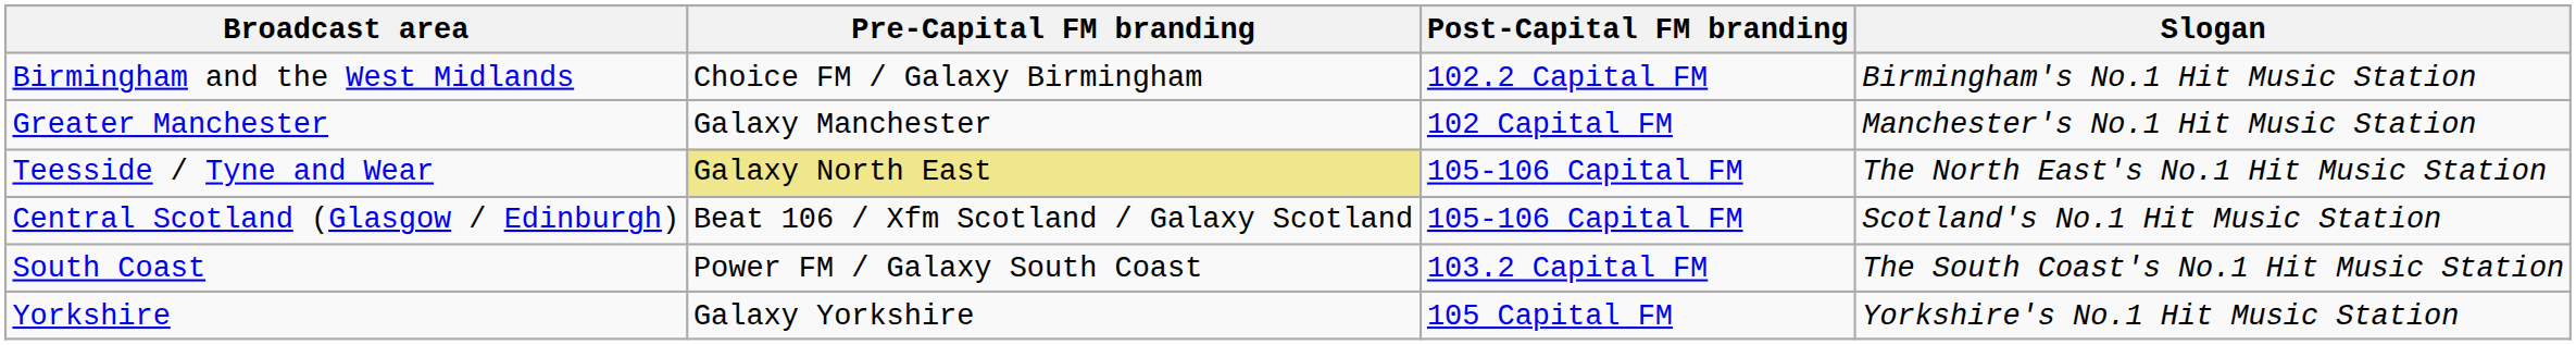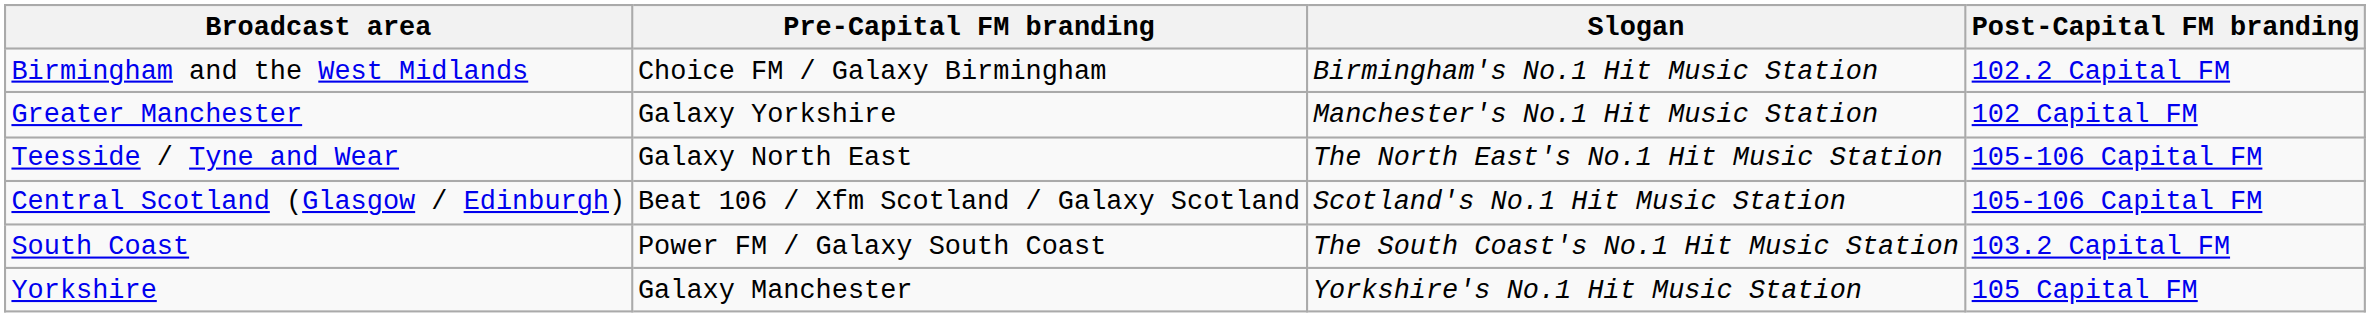columns swapped: Post-Capital FM branding <-> Slogan
Greater Manchester | Pre-Capital FM branding: Galaxy Manchester -> Galaxy Yorkshire
Teesside / Tyne and Wear | Pre-Capital FM branding: khaki background -> no background
Yorkshire | Pre-Capital FM branding: Galaxy Yorkshire -> Galaxy Manchester
